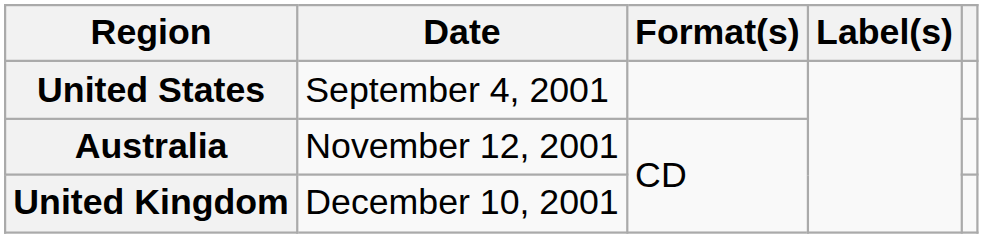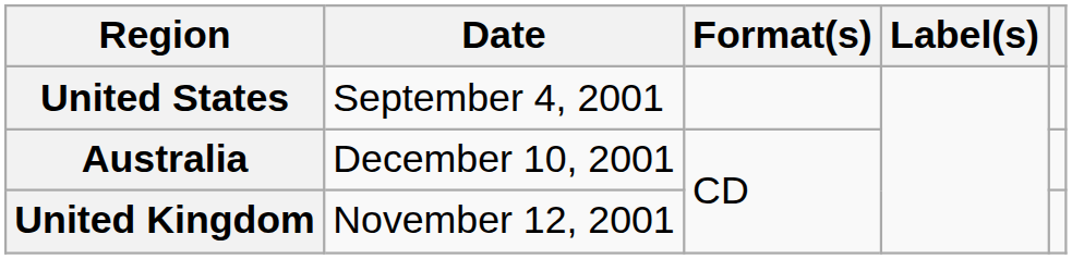Australia | Date: November 12, 2001 -> December 10, 2001
United Kingdom | Date: December 10, 2001 -> November 12, 2001
